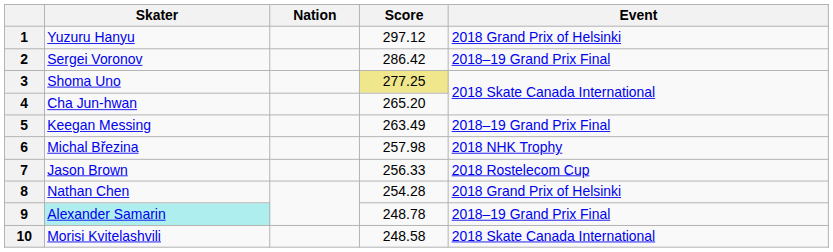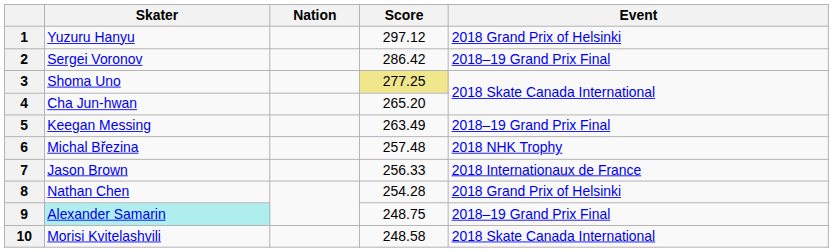6 | Score: 257.98 -> 257.48
7 | Event: 2018 Rostelecom Cup -> 2018 Internationaux de France
9 | Score: 248.78 -> 248.75
